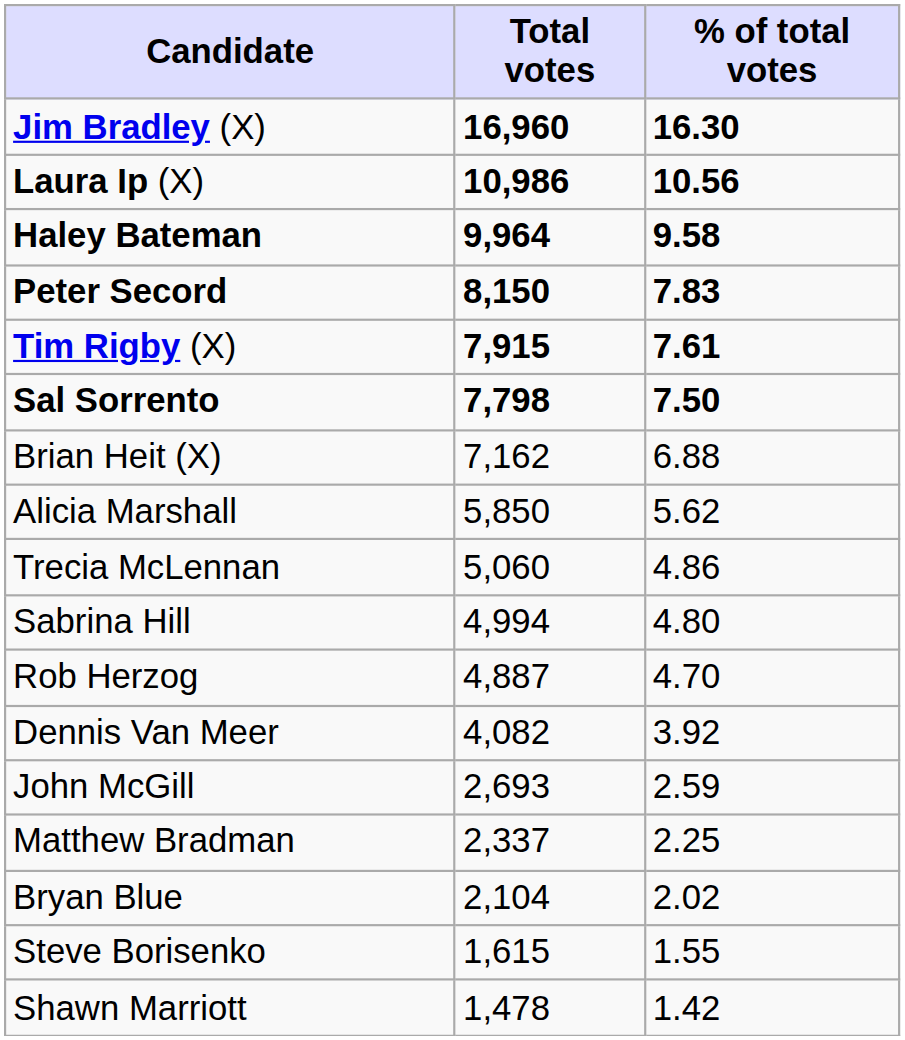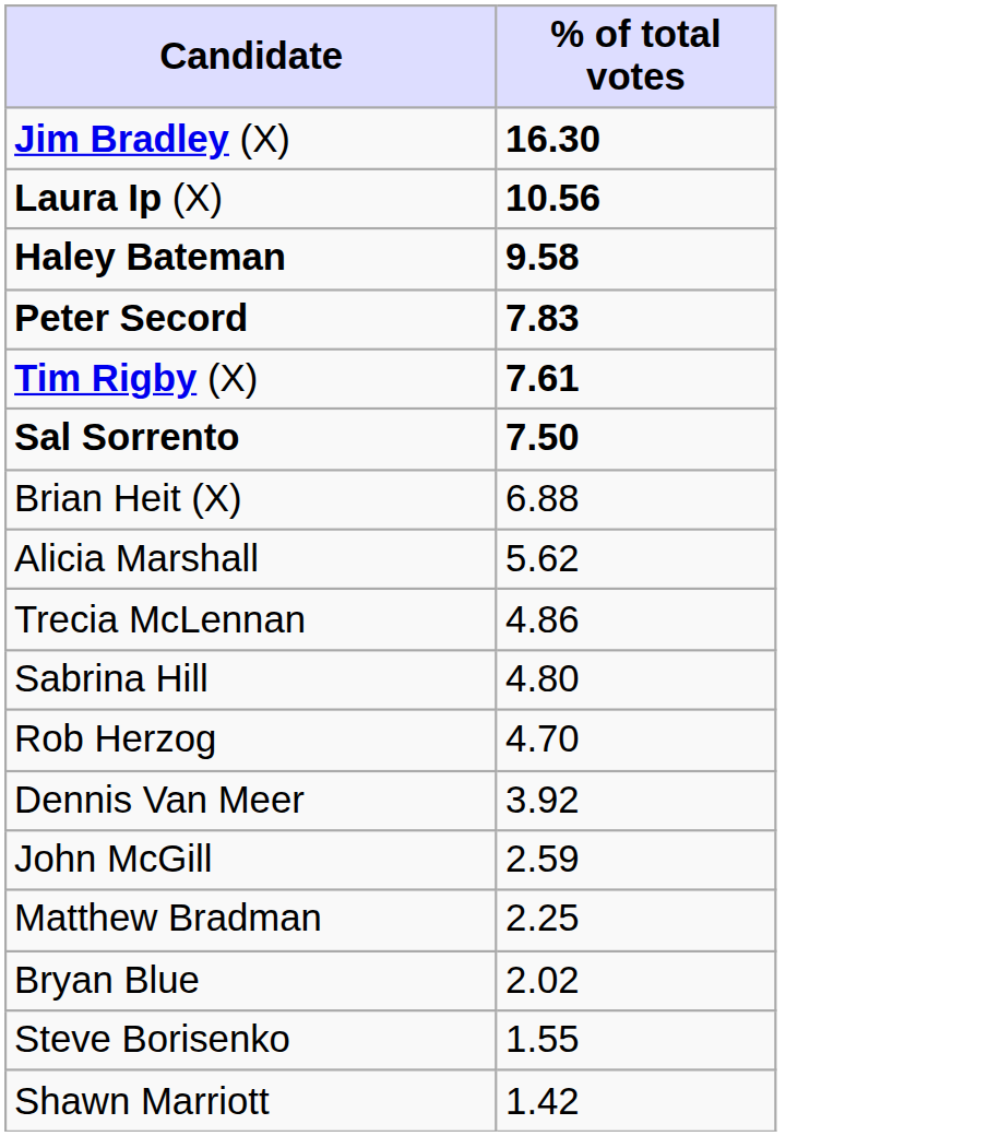- column: Total votes | 16,960 | 10,986 | 9,964 | 8,150 | 7,915 | 7,798 | 7,162 | 5,850 | 5,060 | 4,994 | 4,887 | 4,082 | 2,693 | 2,337 | 2,104 | 1,615 | 1,478
